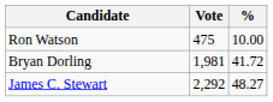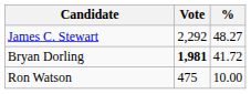rows swapped: James C. Stewart <-> Ron Watson
Bryan Dorling | Vote: normal -> bold
